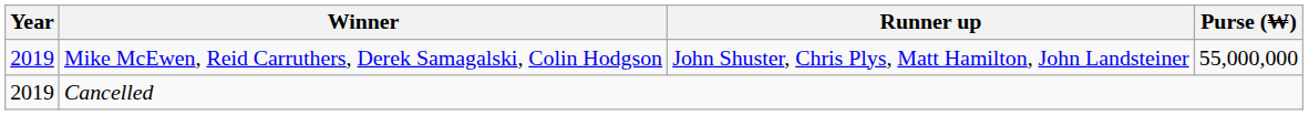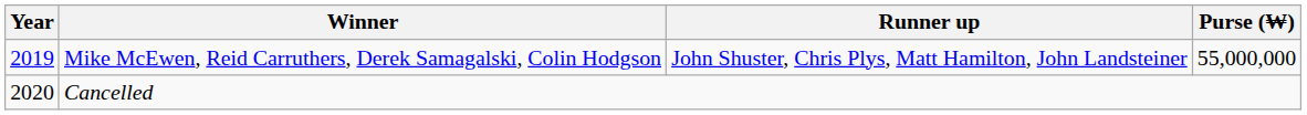Cancelled | Year: 2019 -> 2020
